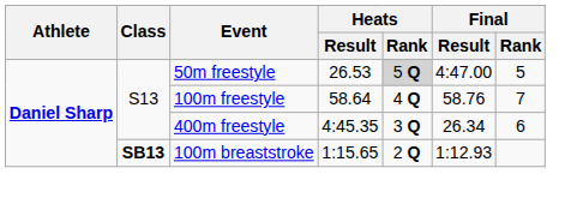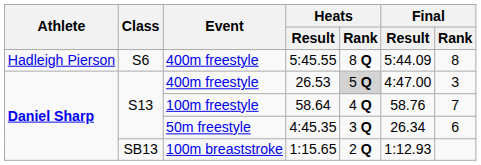+ row: Hadleigh Pierson | S6 | 400m freestyle | 5:45.55 | 8 Q | 5:44.09 | 8
26.53 | Event: 50m freestyle -> 400m freestyle
26.53 | Final / Rank: 5 -> 3
4:45.35 | Event: 400m freestyle -> 50m freestyle
1:15.65 | Class: bold -> normal
